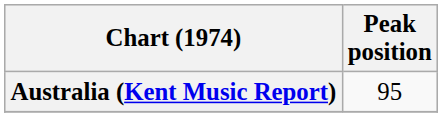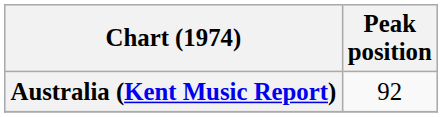Australia (Kent Music Report) | Peak position: 95 -> 92
